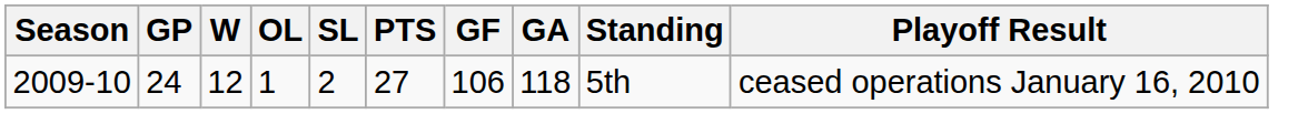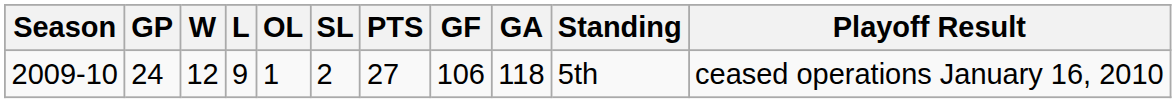+ column: L | 9
